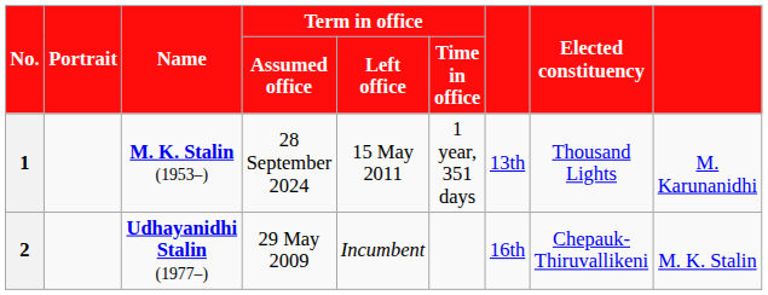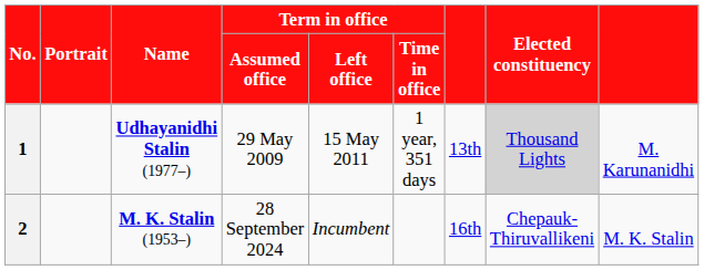1 | Name: M. K. Stalin (1953–) -> Udhayanidhi Stalin (1977–)
1 | Term in office / Assumed office: 28 September 2024 -> 29 May 2009
1 | Elected constituency: no background -> lightgrey background
2 | Name: Udhayanidhi Stalin (1977–) -> M. K. Stalin (1953–)
2 | Term in office / Assumed office: 29 May 2009 -> 28 September 2024
